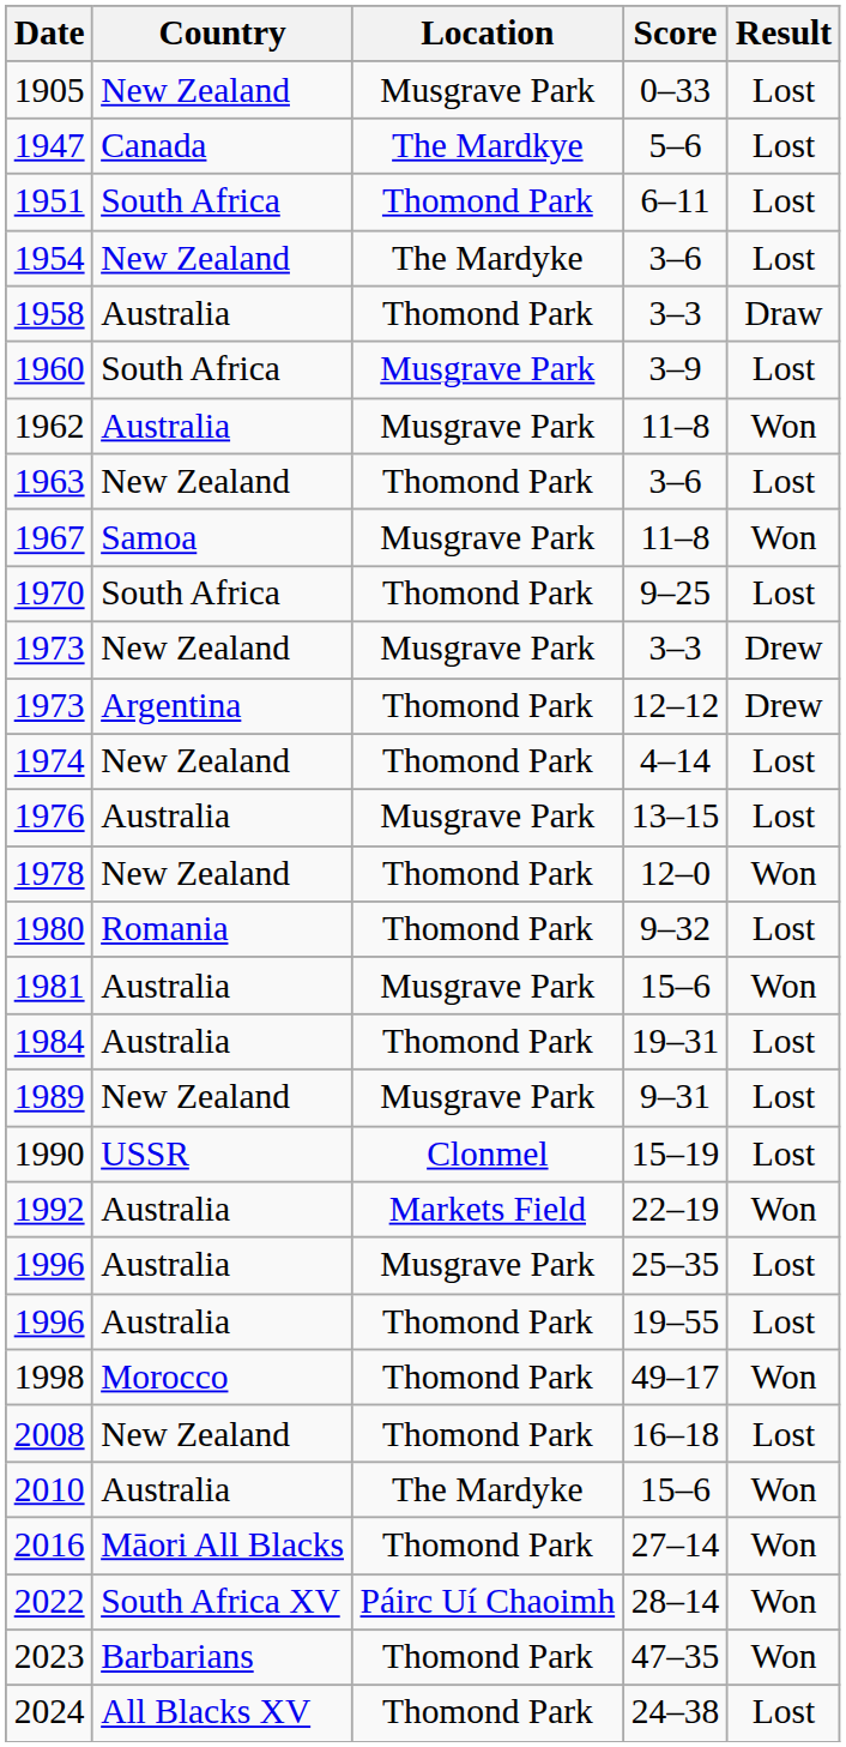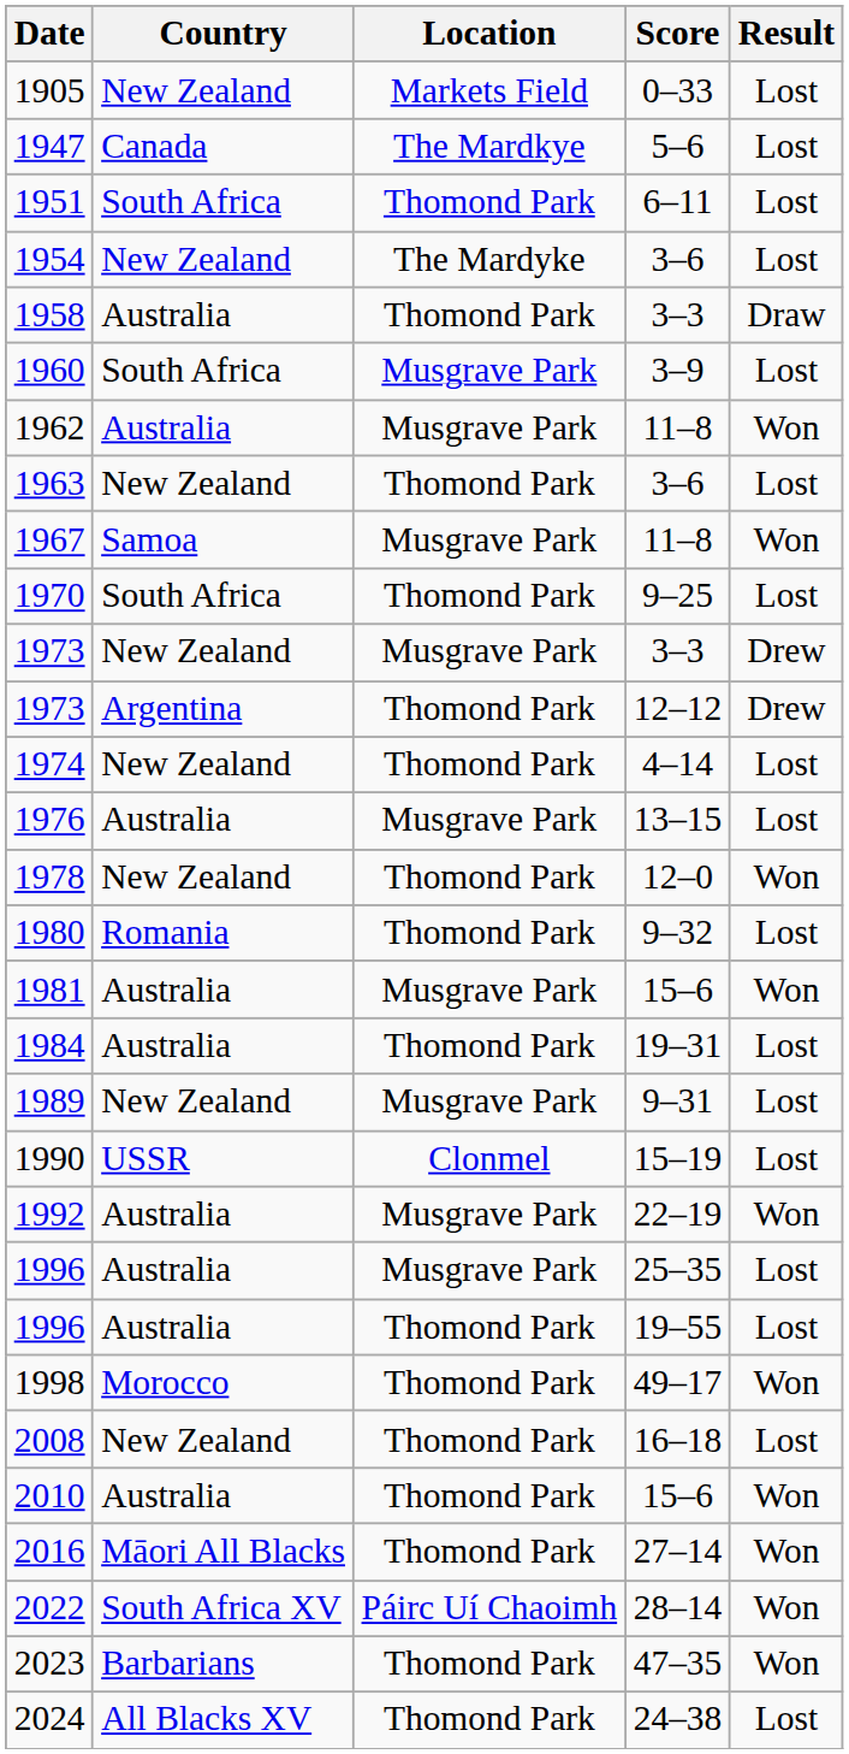1905 | Location: Musgrave Park -> Markets Field
1992 | Location: Markets Field -> Musgrave Park
2010 | Location: The Mardyke -> Thomond Park
